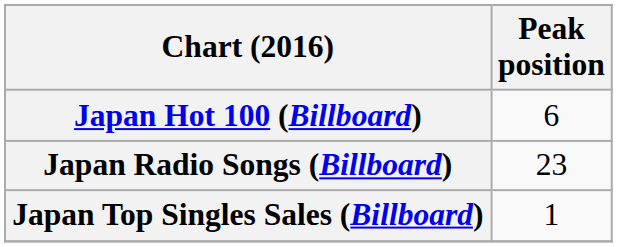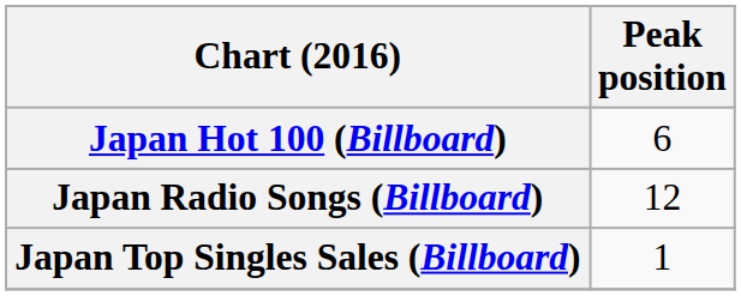Japan Radio Songs (Billboard) | Peak position: 23 -> 12
